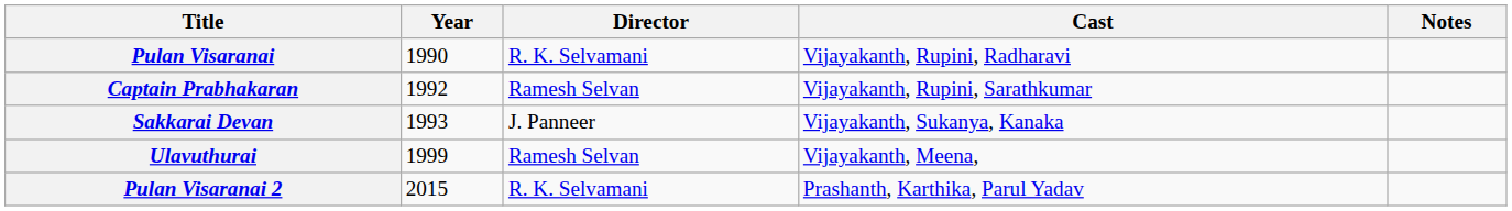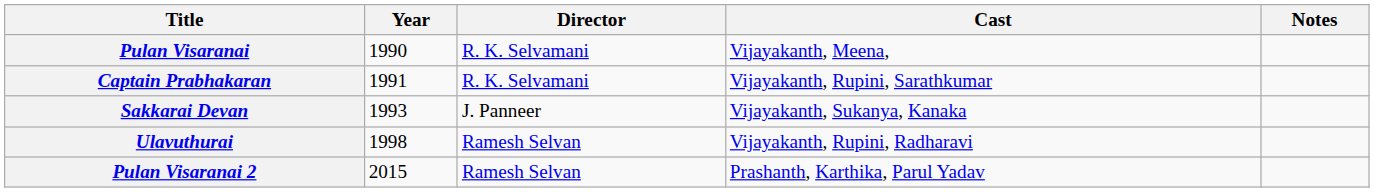Pulan Visaranai | Cast: Vijayakanth, Rupini, Radharavi -> Vijayakanth, Meena,
Captain Prabhakaran | Year: 1992 -> 1991
Captain Prabhakaran | Director: Ramesh Selvan -> R. K. Selvamani
Ulavuthurai | Year: 1999 -> 1998
Ulavuthurai | Cast: Vijayakanth, Meena, -> Vijayakanth, Rupini, Radharavi
Pulan Visaranai 2 | Director: R. K. Selvamani -> Ramesh Selvan
